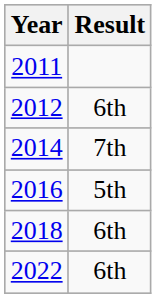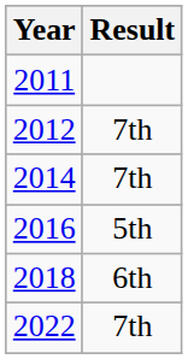2012 | Result: 6th -> 7th
2022 | Result: 6th -> 7th
